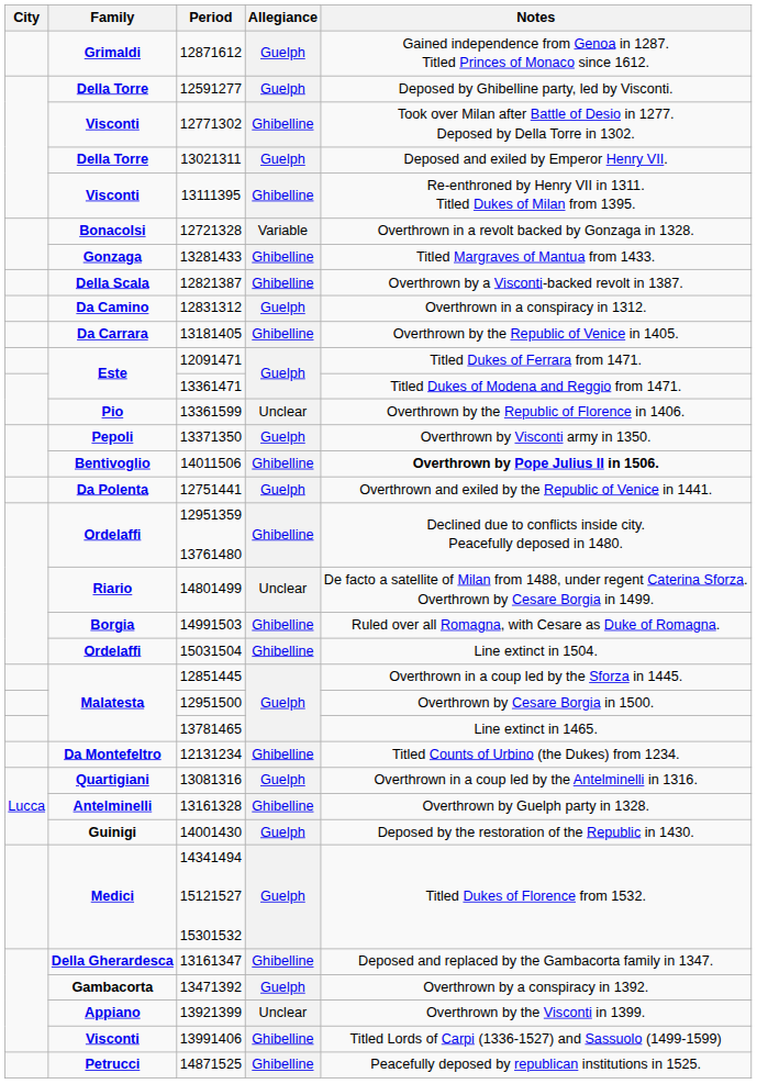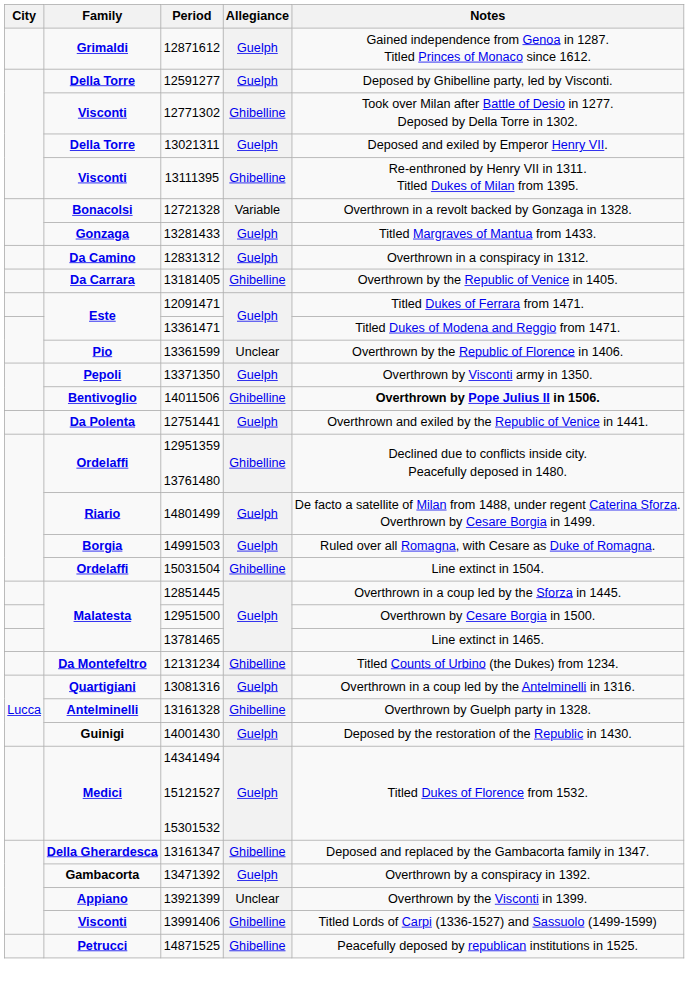13281433 | Allegiance: Ghibelline -> Guelph
- row: Della Scala | 12821387 | Ghibelline | Overthrown by a Visconti-backed revolt in 1387.
14801499 | Allegiance: Unclear -> Guelph
14991503 | Allegiance: Ghibelline -> Guelph
